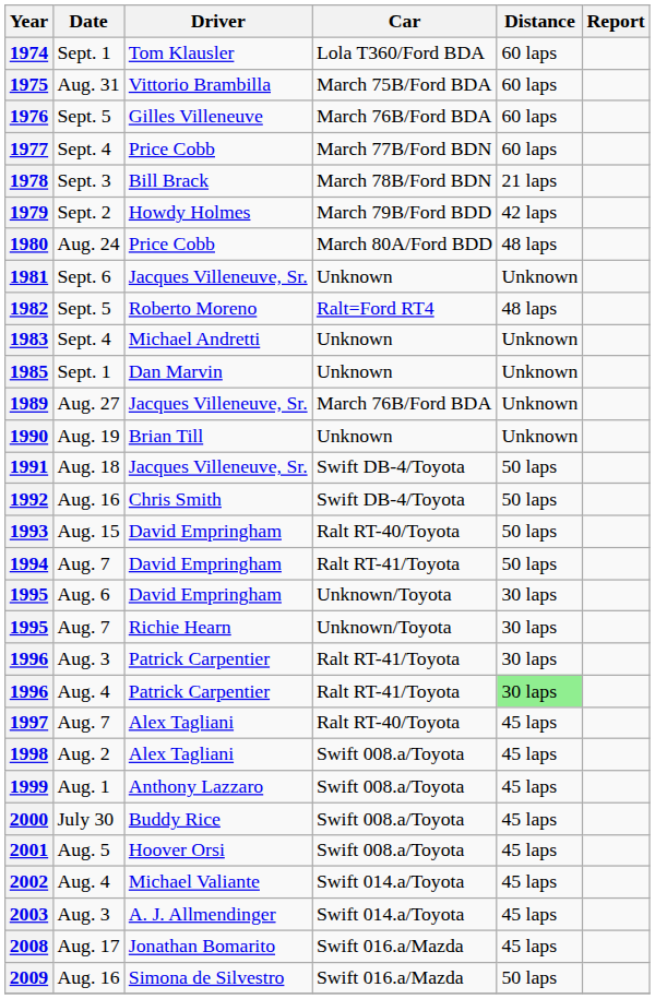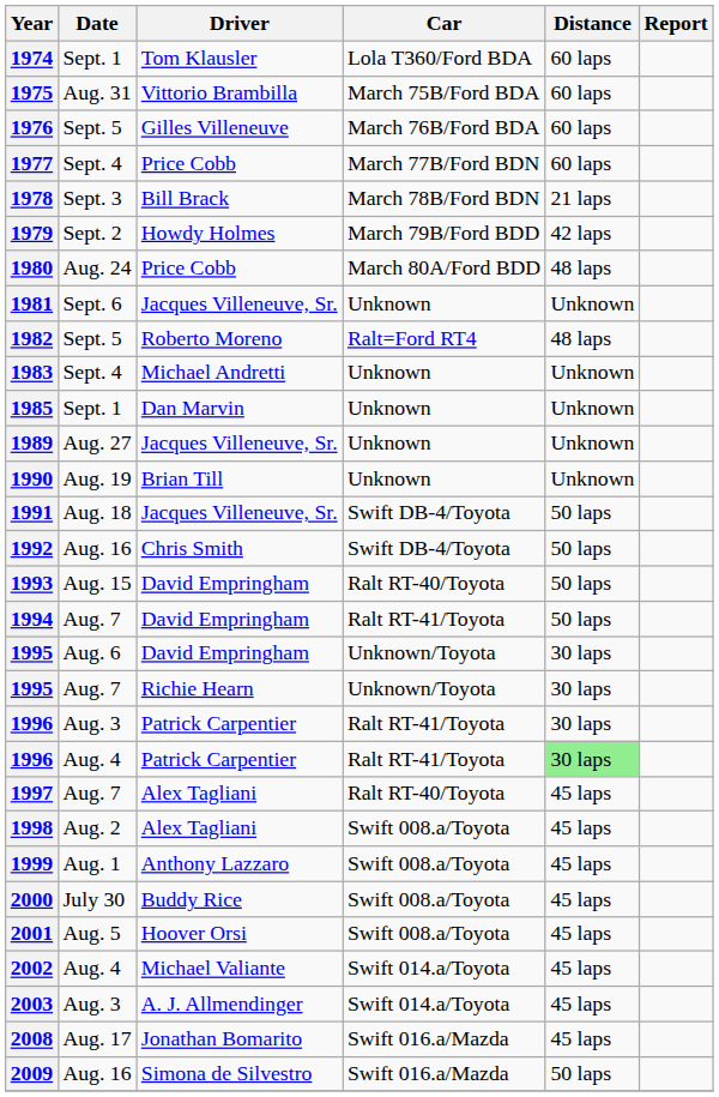1989 | Car: March 76B/Ford BDA -> Unknown
